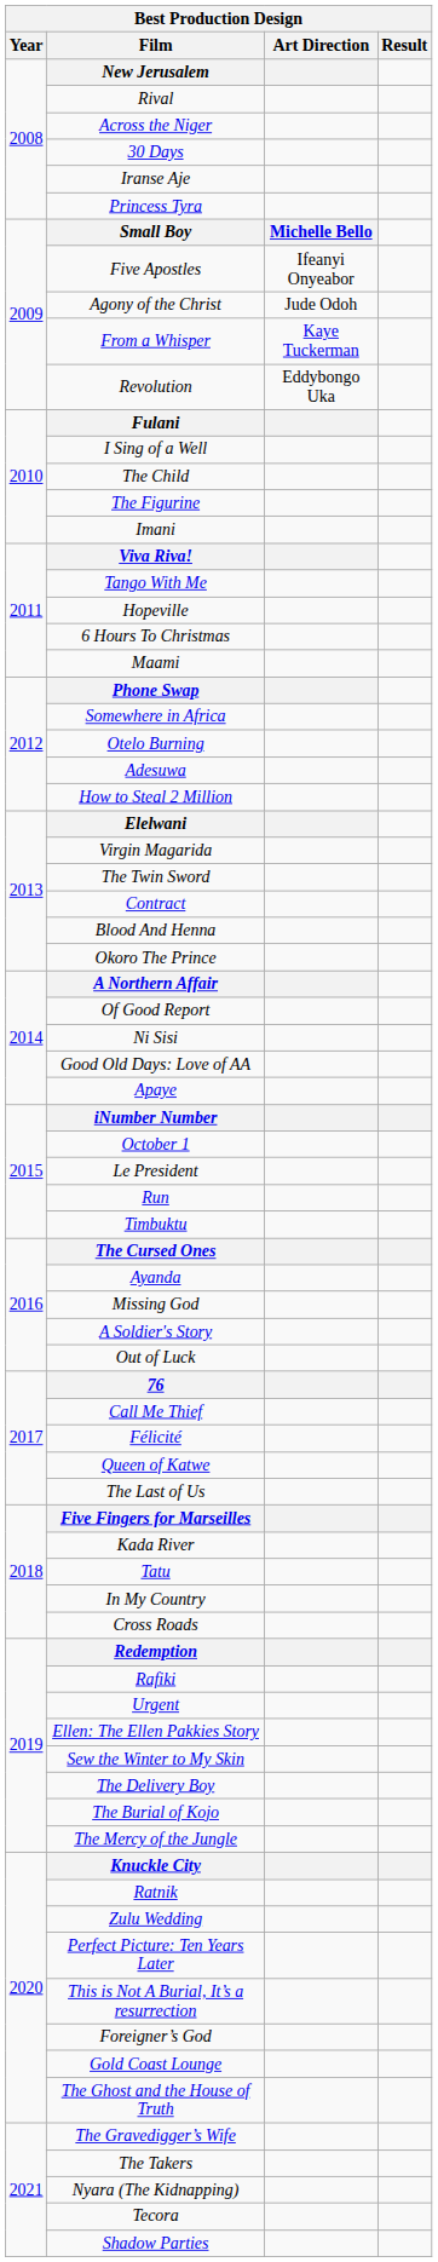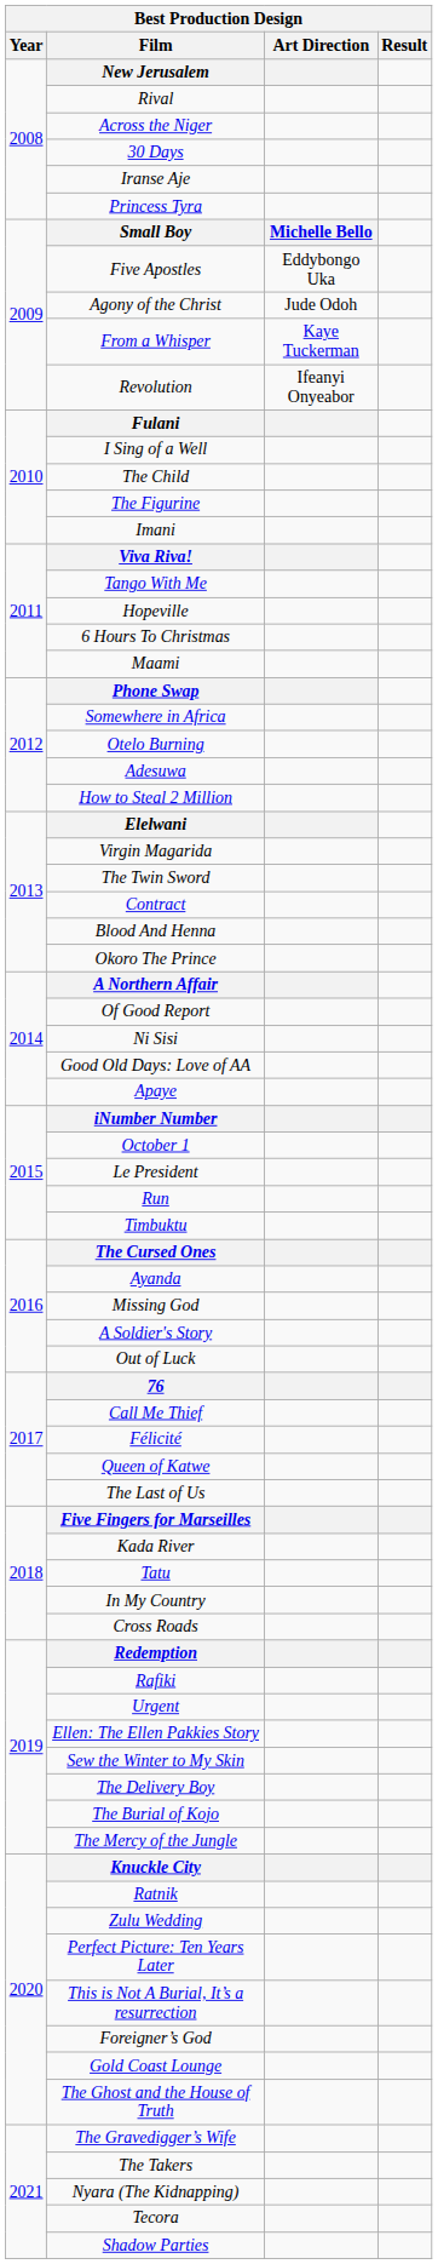Five Apostles | Art Direction: Ifeanyi Onyeabor -> Eddybongo Uka
Revolution | Art Direction: Eddybongo Uka -> Ifeanyi Onyeabor
